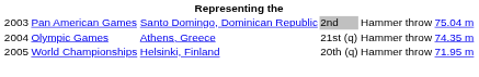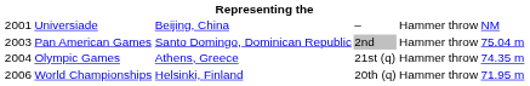+ row: 2001 | Universiade | Beijing, China | – | Hammer throw | NM
World Championships | column 1: 2005 -> 2006
